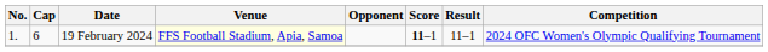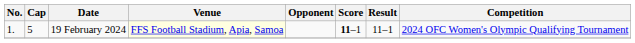19 February 2024 | Cap: 6 -> 5
